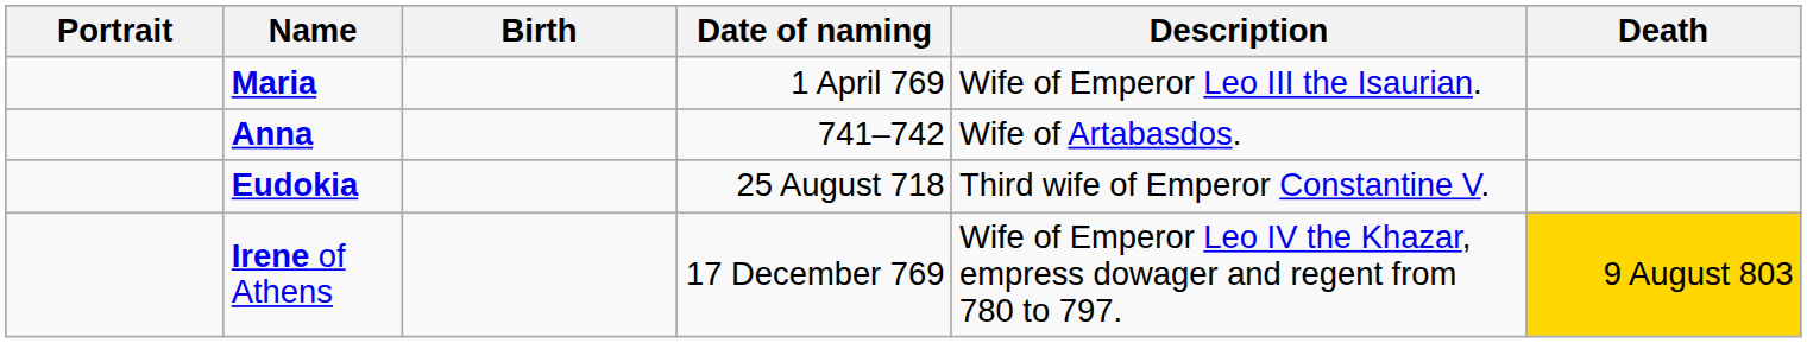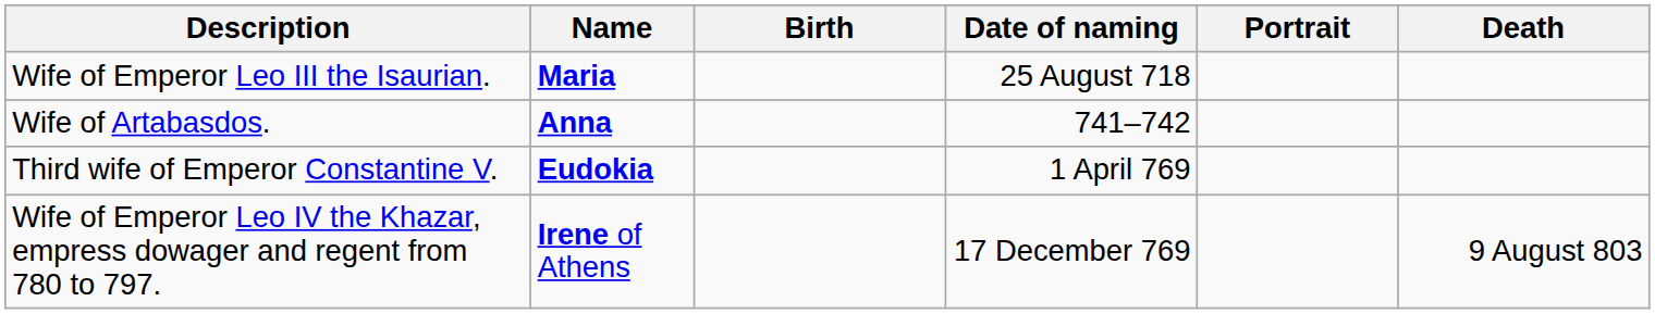columns swapped: Portrait <-> Description
Maria | Date of naming: 1 April 769 -> 25 August 718
Eudokia | Date of naming: 25 August 718 -> 1 April 769
Irene of Athens | Death: gold background -> no background
